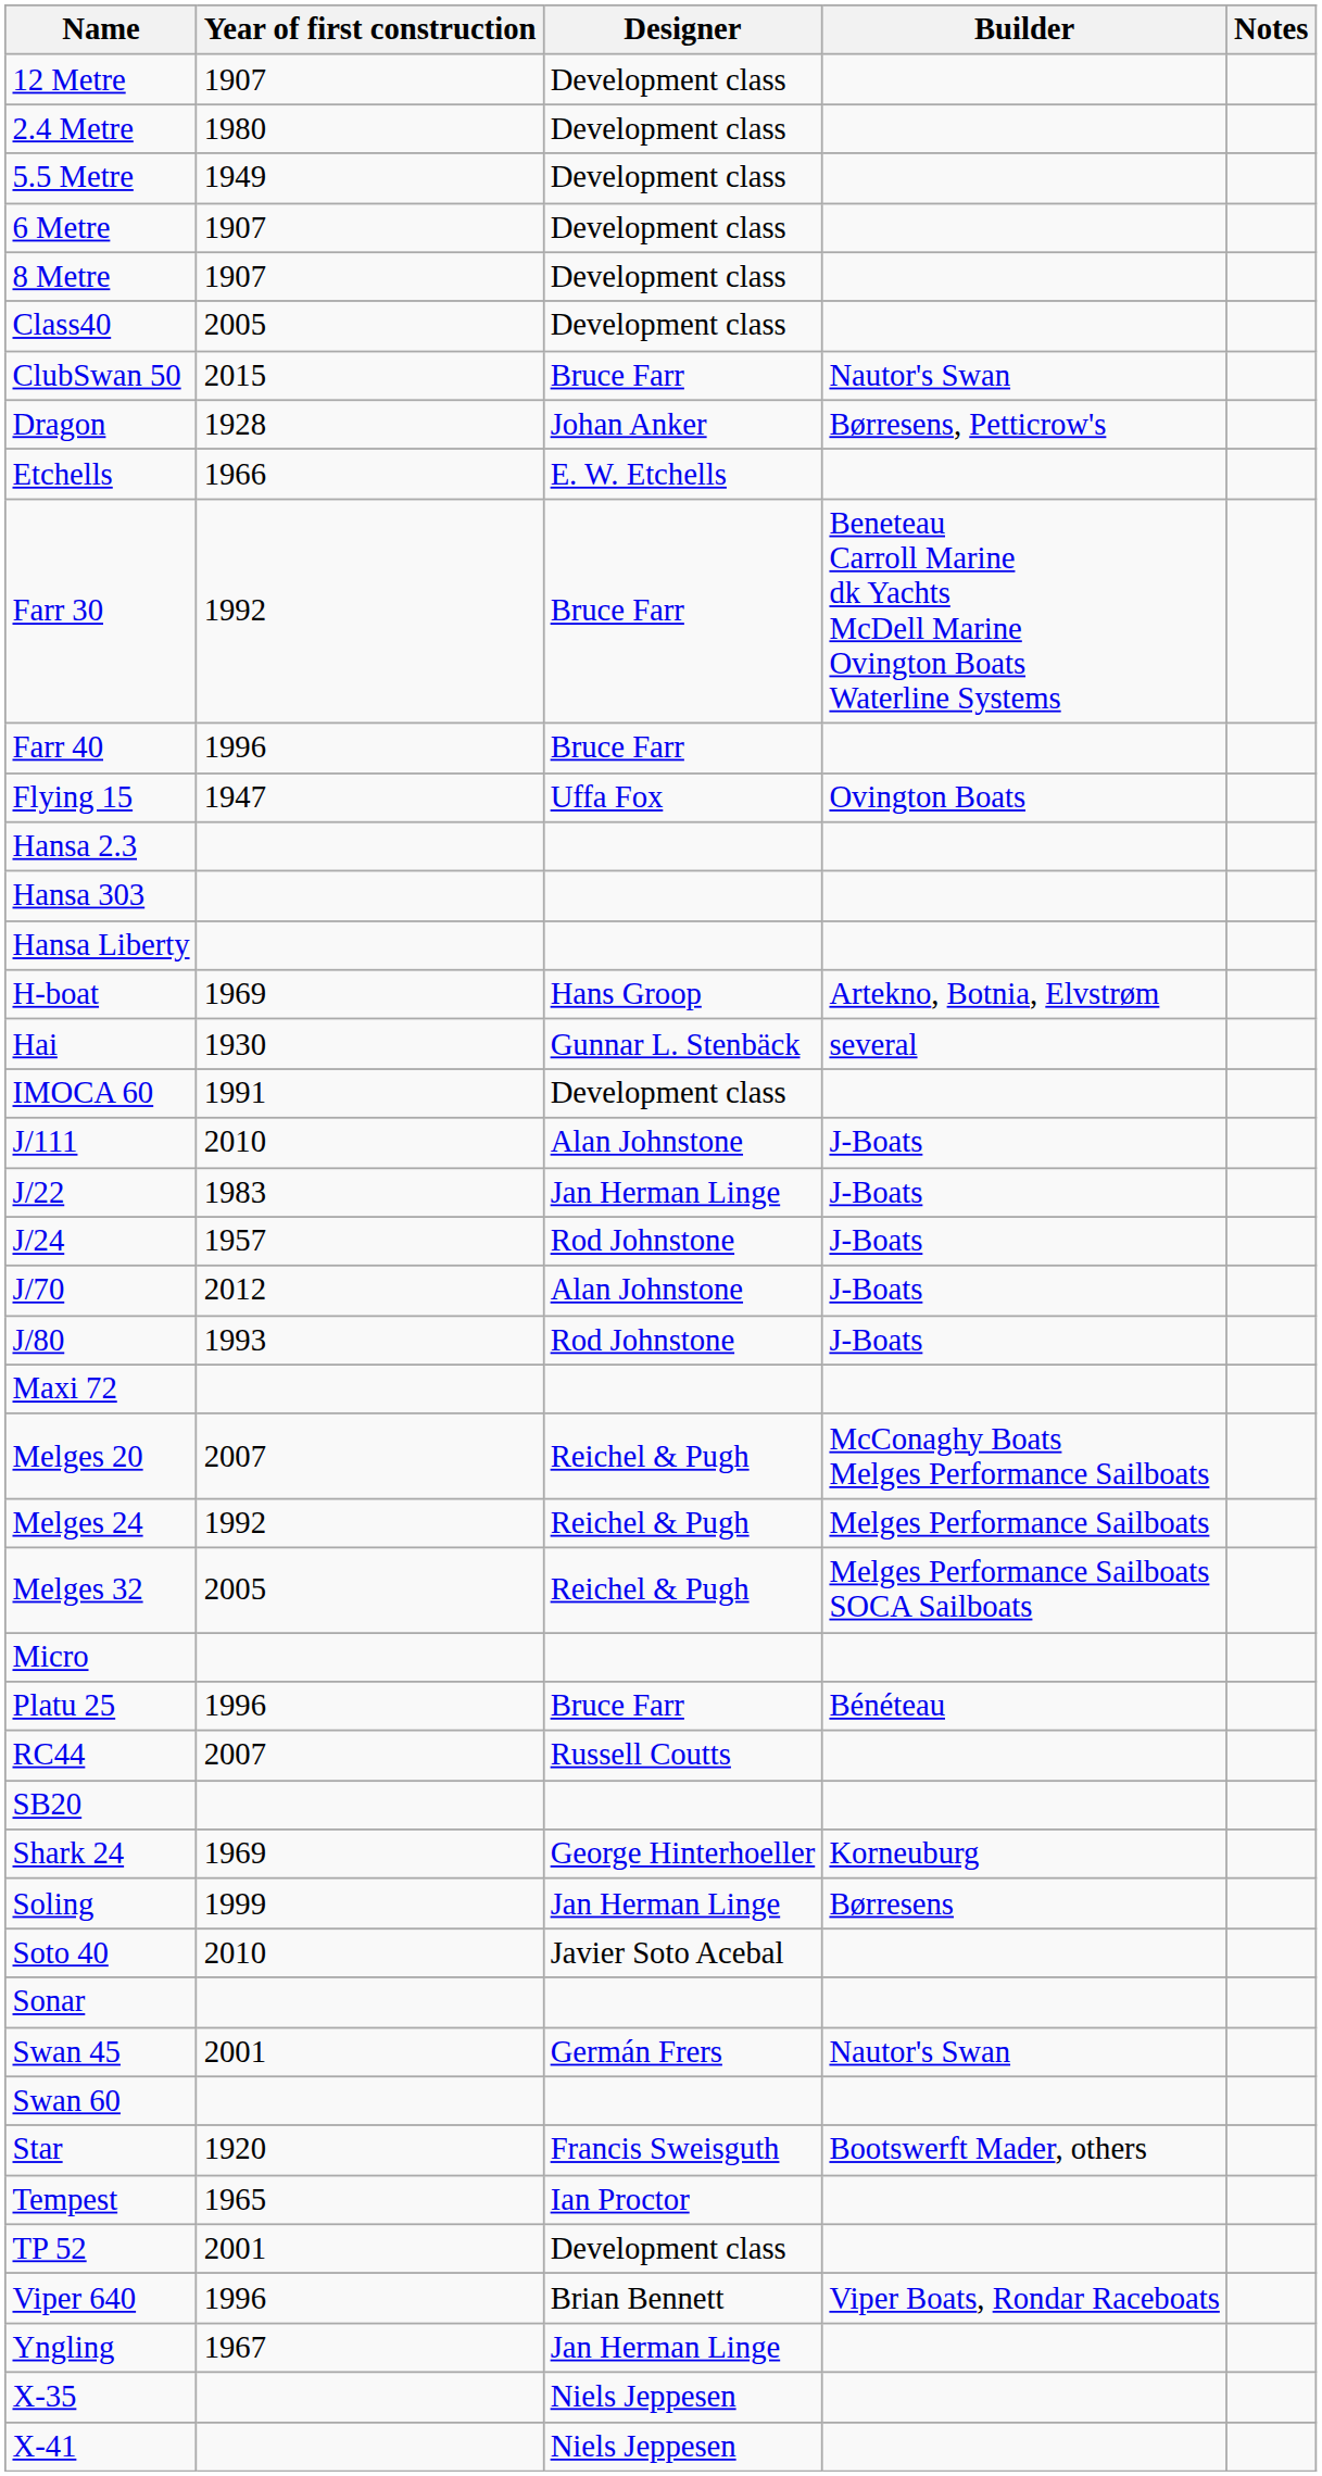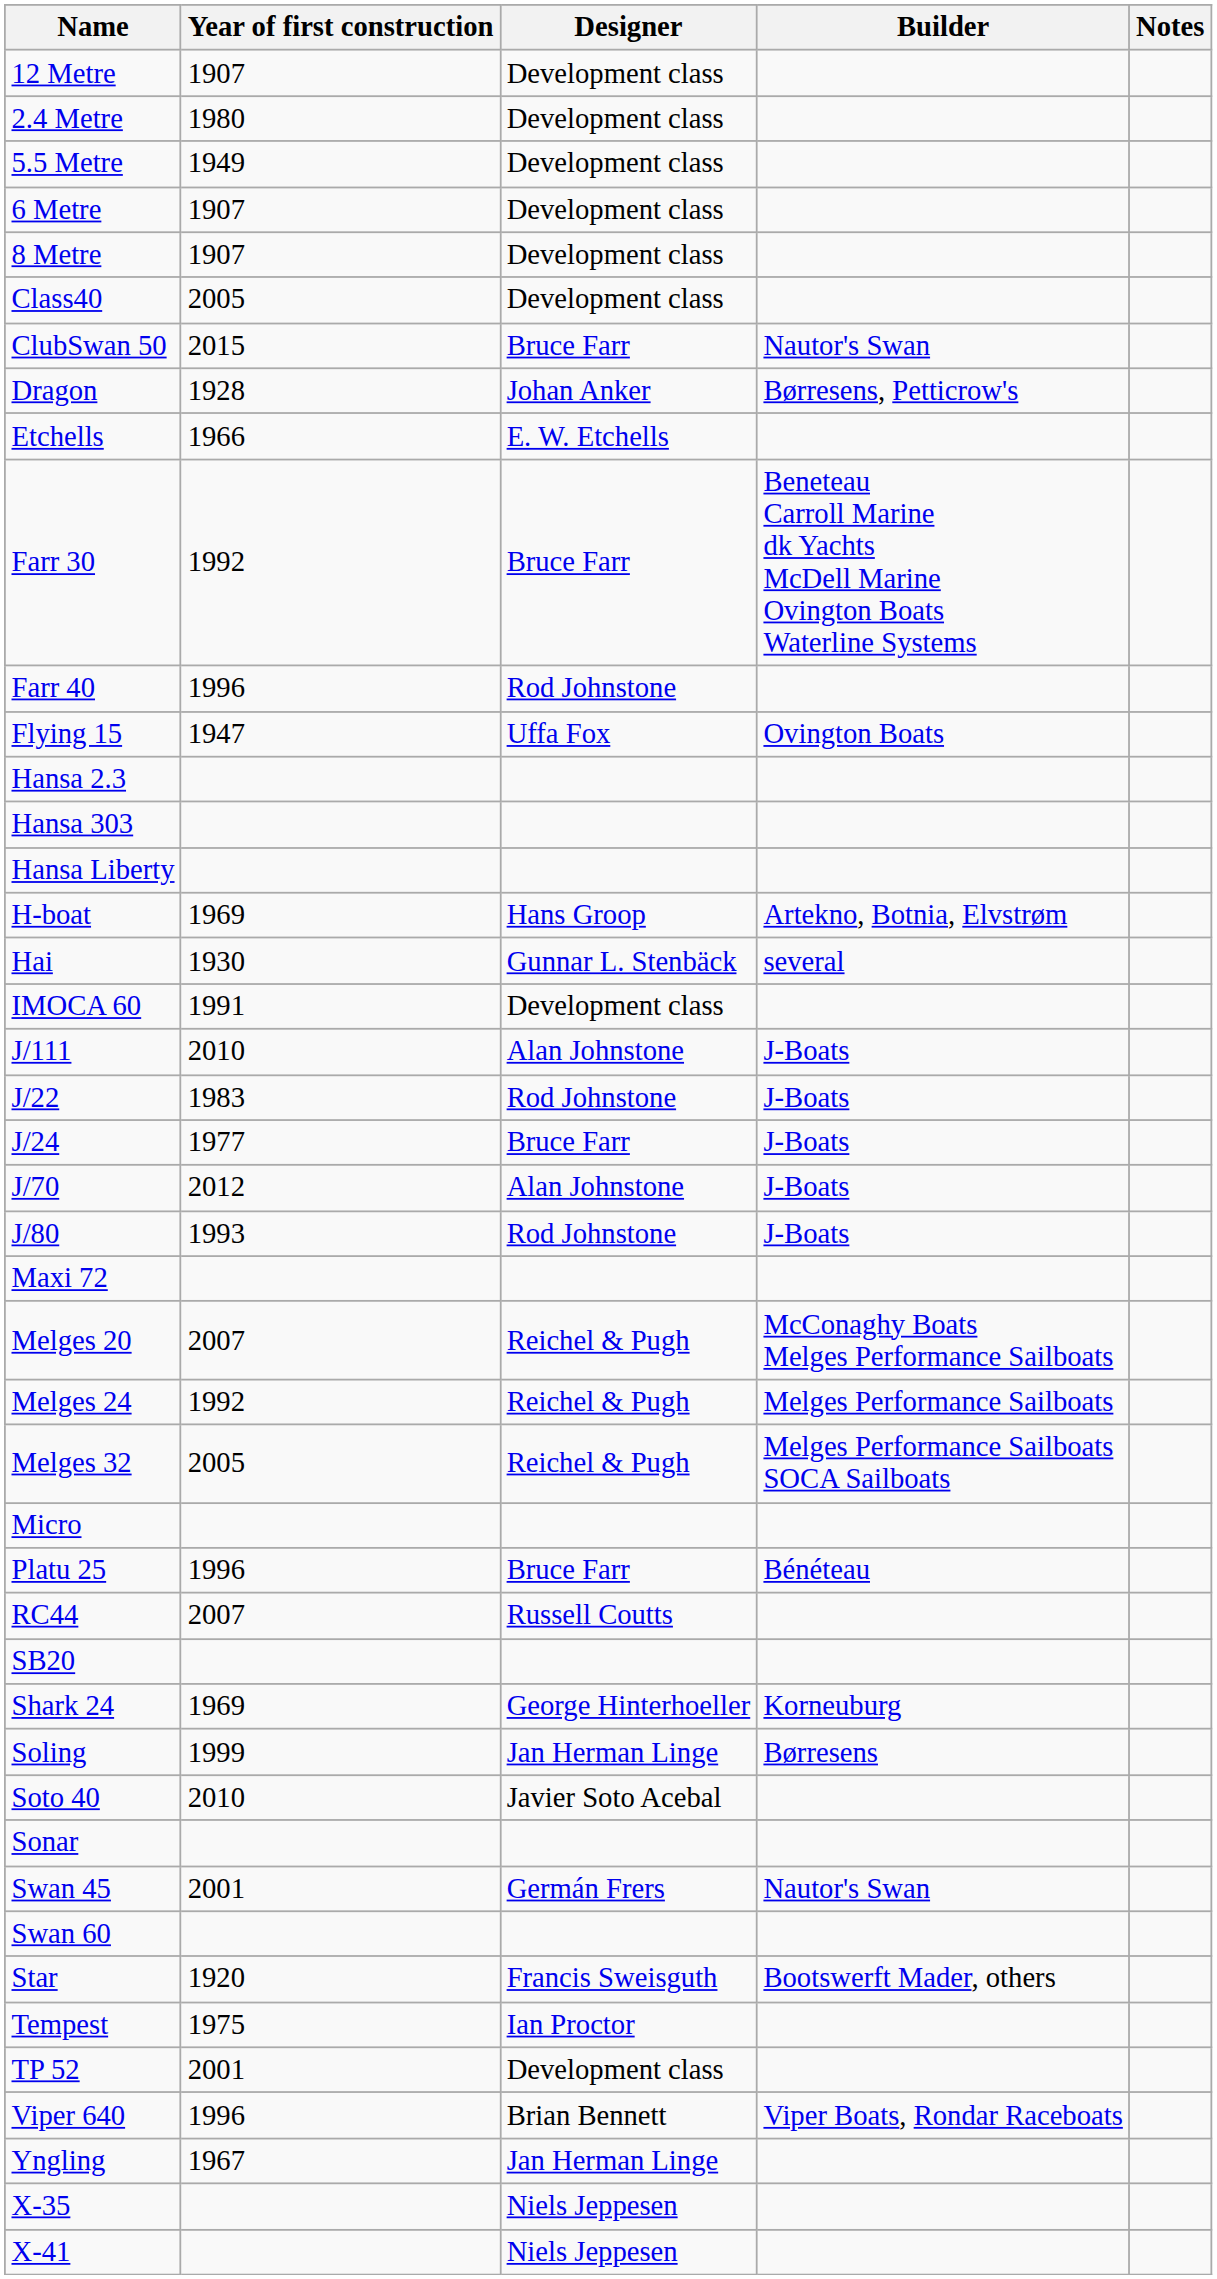Farr 40 | Designer: Bruce Farr -> Rod Johnstone
J/22 | Designer: Jan Herman Linge -> Rod Johnstone
J/24 | Year of first construction: 1957 -> 1977
J/24 | Designer: Rod Johnstone -> Bruce Farr
Tempest | Year of first construction: 1965 -> 1975
